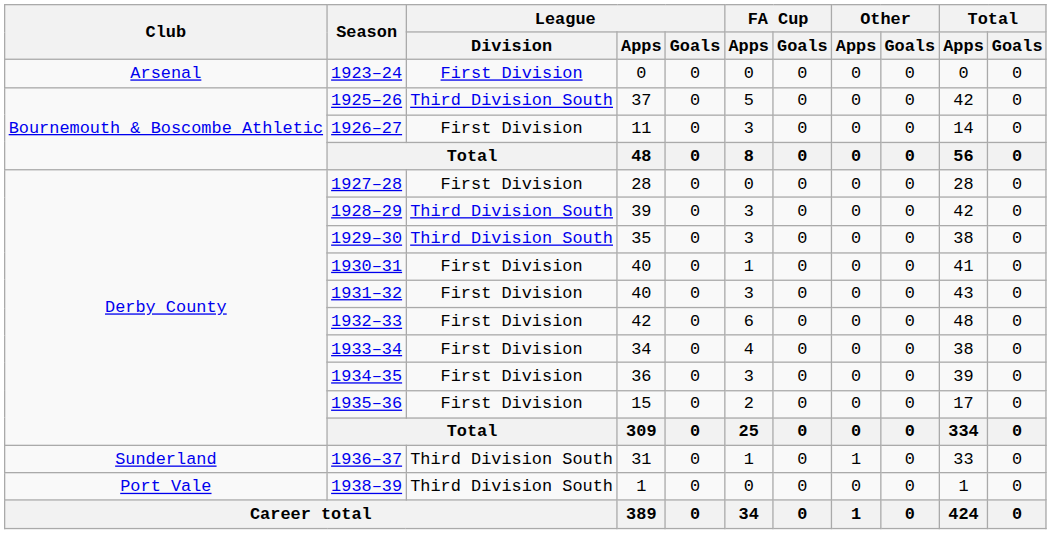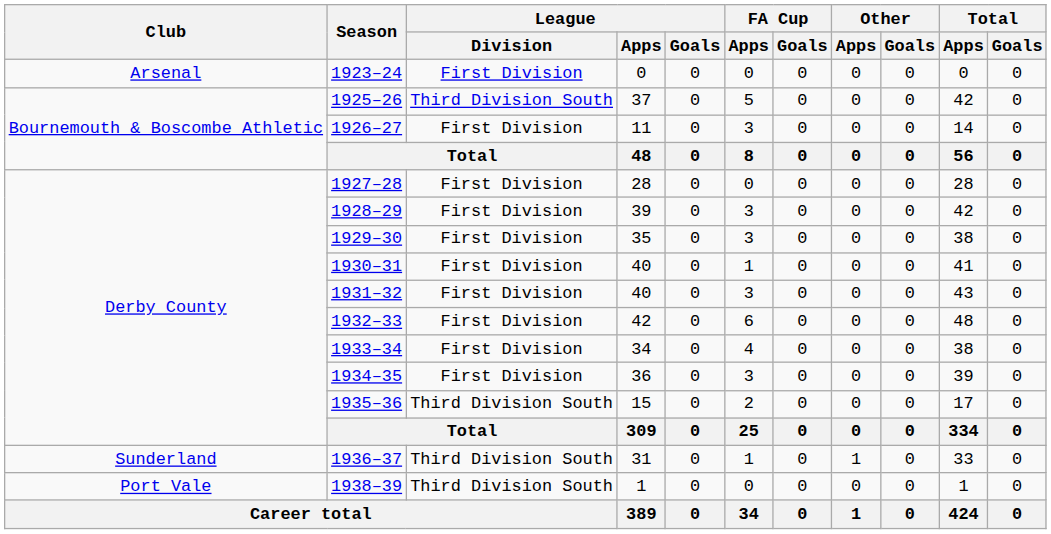1928–29 | League / Division: Third Division South -> First Division
1929–30 | League / Division: Third Division South -> First Division
1935–36 | League / Division: First Division -> Third Division South
